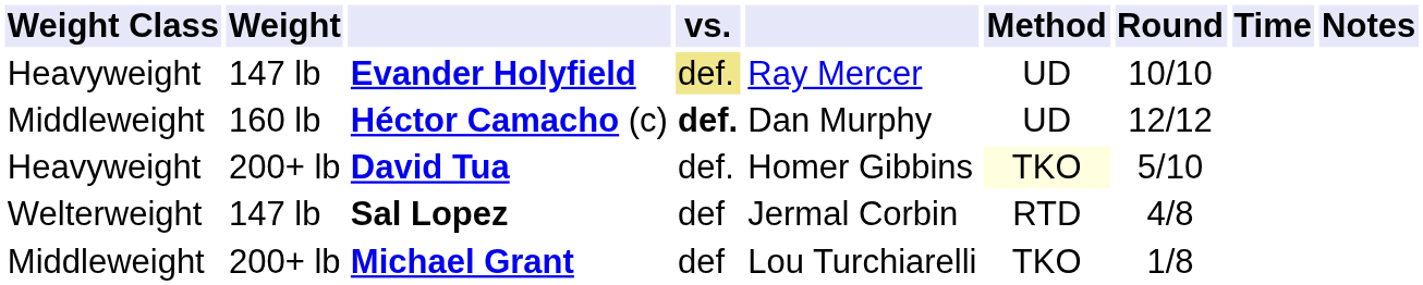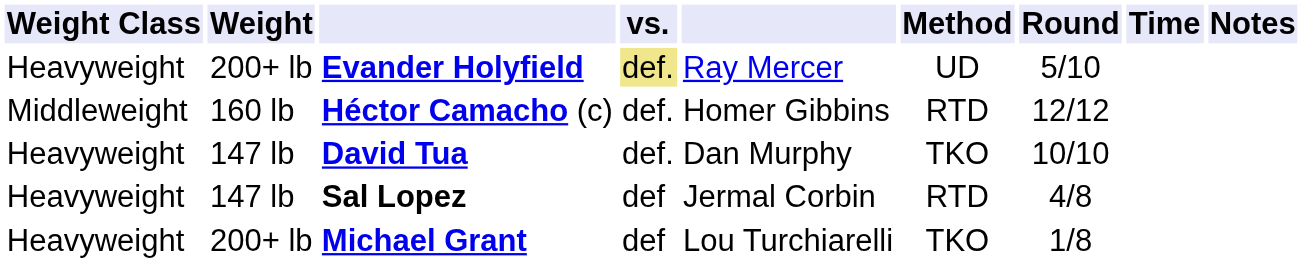Evander Holyfield | Weight: 147 lb -> 200+ lb
Evander Holyfield | Round: 10/10 -> 5/10
Héctor Camacho (c) | vs.: bold -> normal
Héctor Camacho (c) | column 5: Dan Murphy -> Homer Gibbins
Héctor Camacho (c) | Method: UD -> RTD
David Tua | Weight: 200+ lb -> 147 lb
David Tua | column 5: Homer Gibbins -> Dan Murphy
David Tua | Method: lightyellow background -> no background
David Tua | Round: 5/10 -> 10/10
Sal Lopez | Weight Class: Welterweight -> Heavyweight
Michael Grant | Weight Class: Middleweight -> Heavyweight
